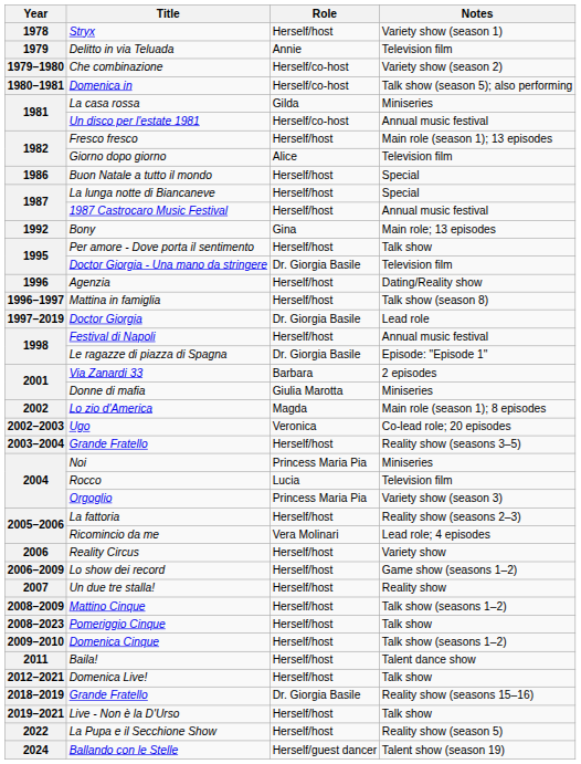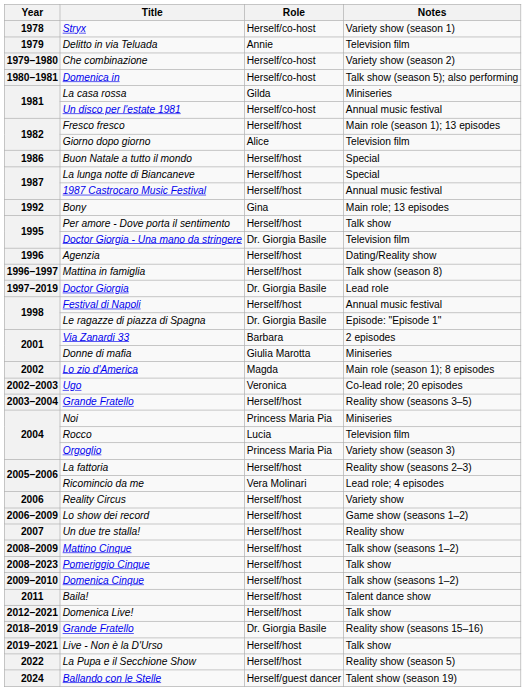Stryx | Role: Herself/host -> Herself/co-host
